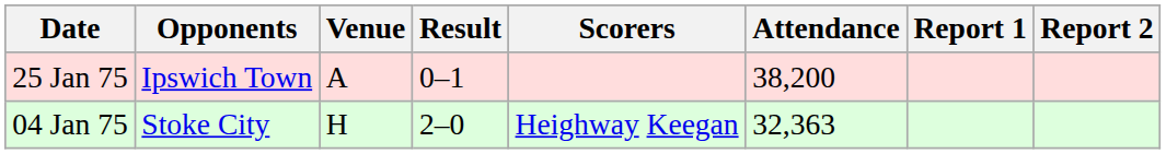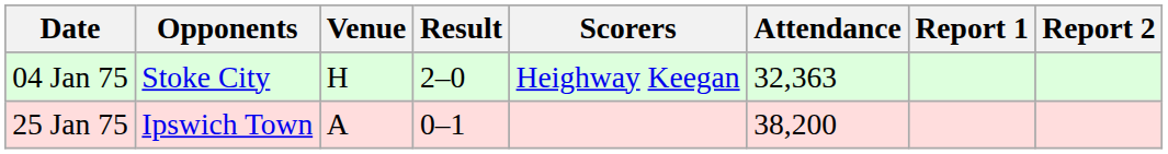rows swapped: 04 Jan 75 <-> 25 Jan 75
